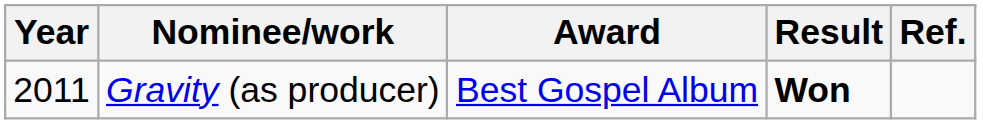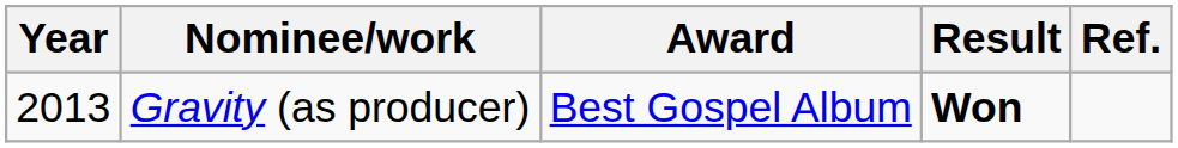Gravity (as producer) | Year: 2011 -> 2013
